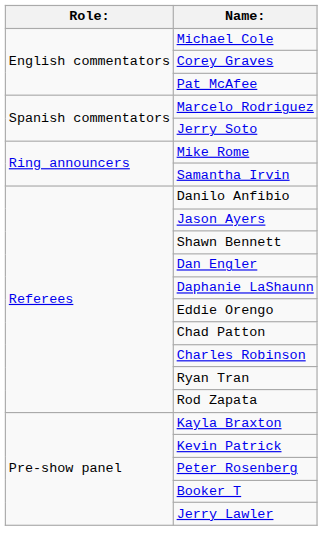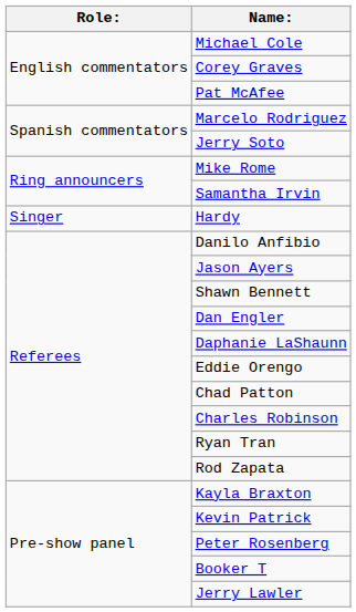+ row: Singer | Hardy
